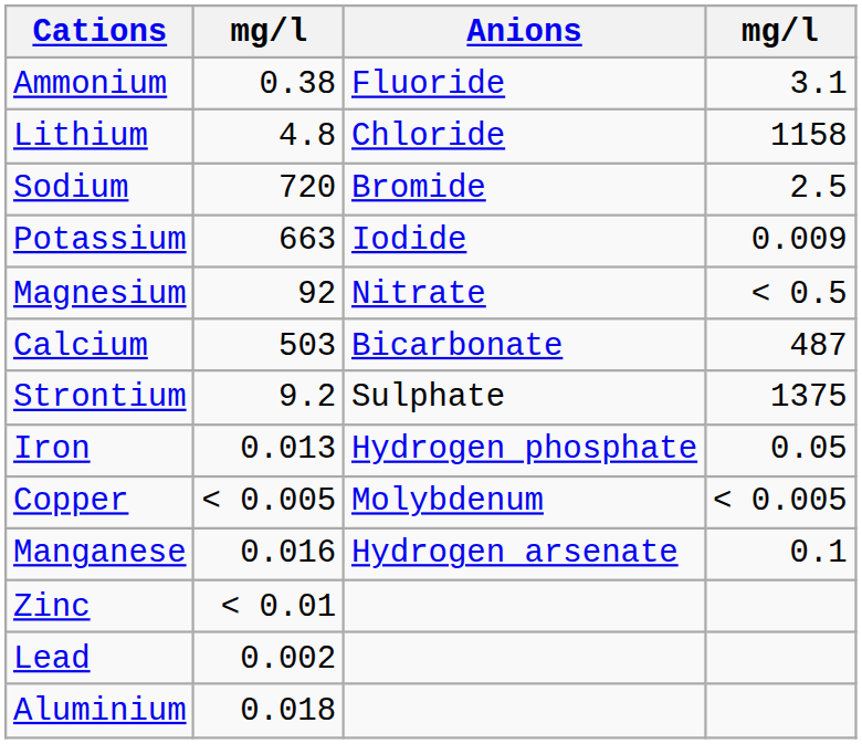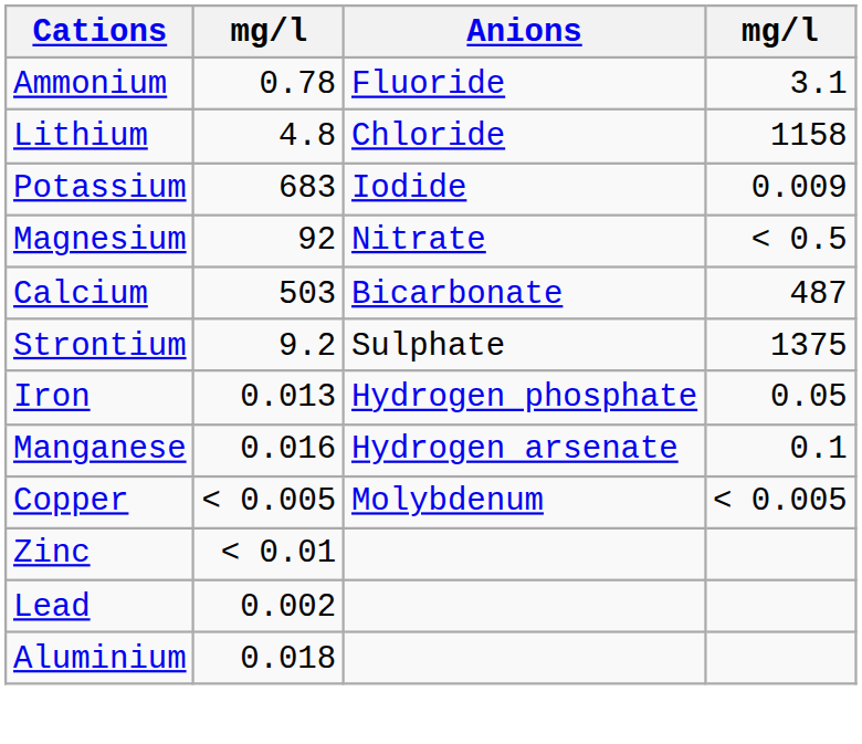Ammonium | column 2: 0.38 -> 0.78
- row: Sodium | 720 | Bromide | 2.5
Potassium | column 2: 663 -> 683
rows swapped: Manganese <-> Copper
